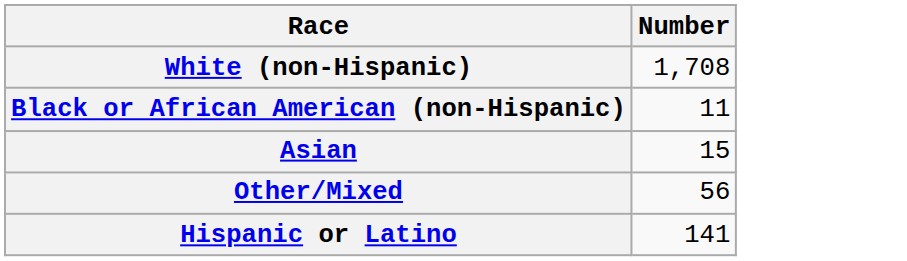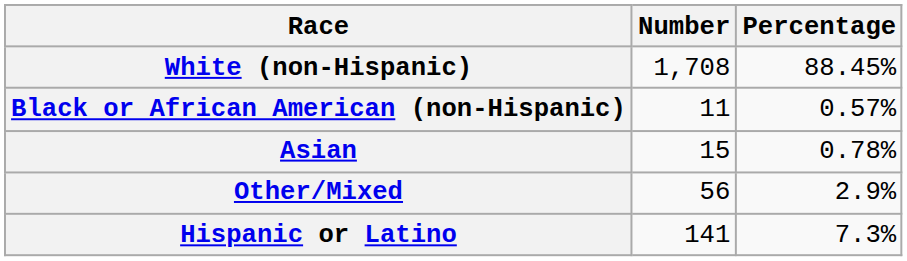+ column: Percentage | 88.45% | 0.57% | 0.78% | 2.9% | 7.3%
